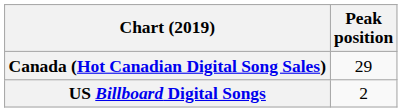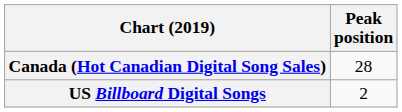Canada (Hot Canadian Digital Song Sales) | Peak position: 29 -> 28
